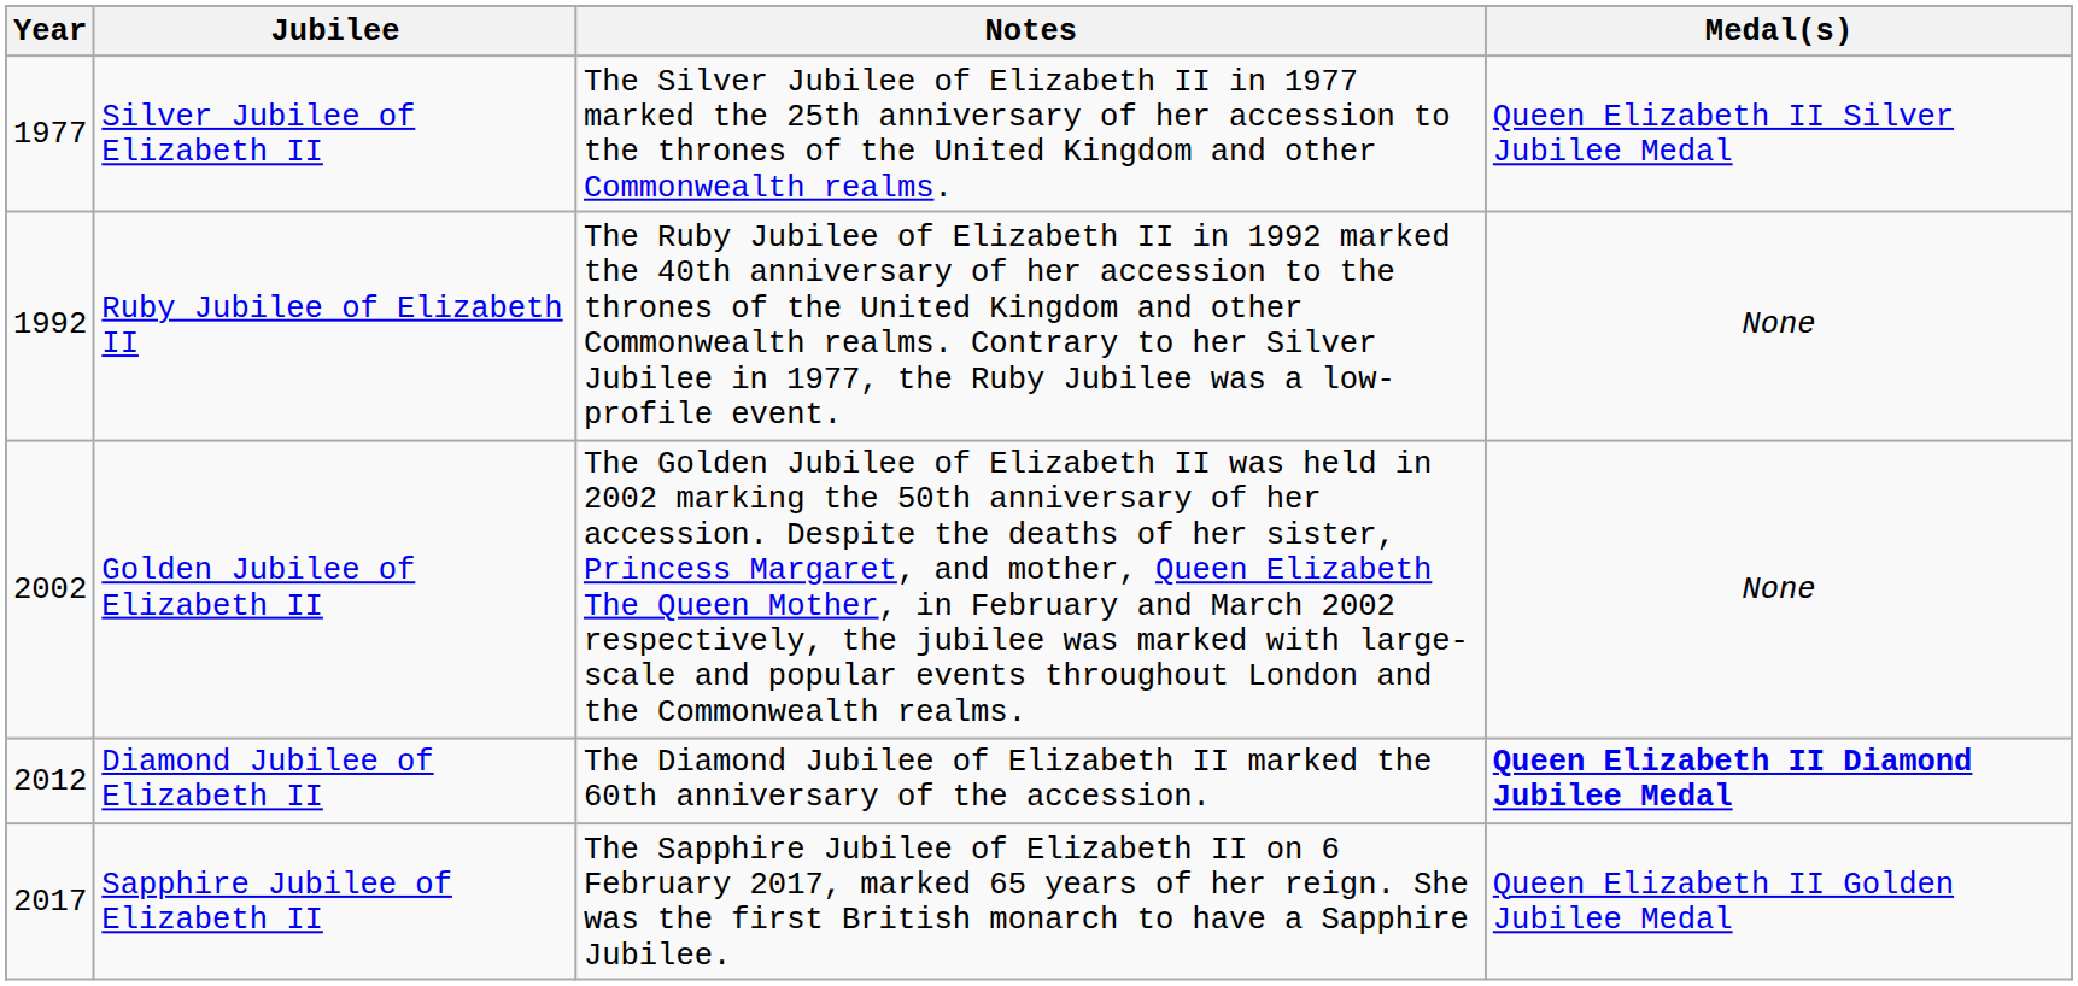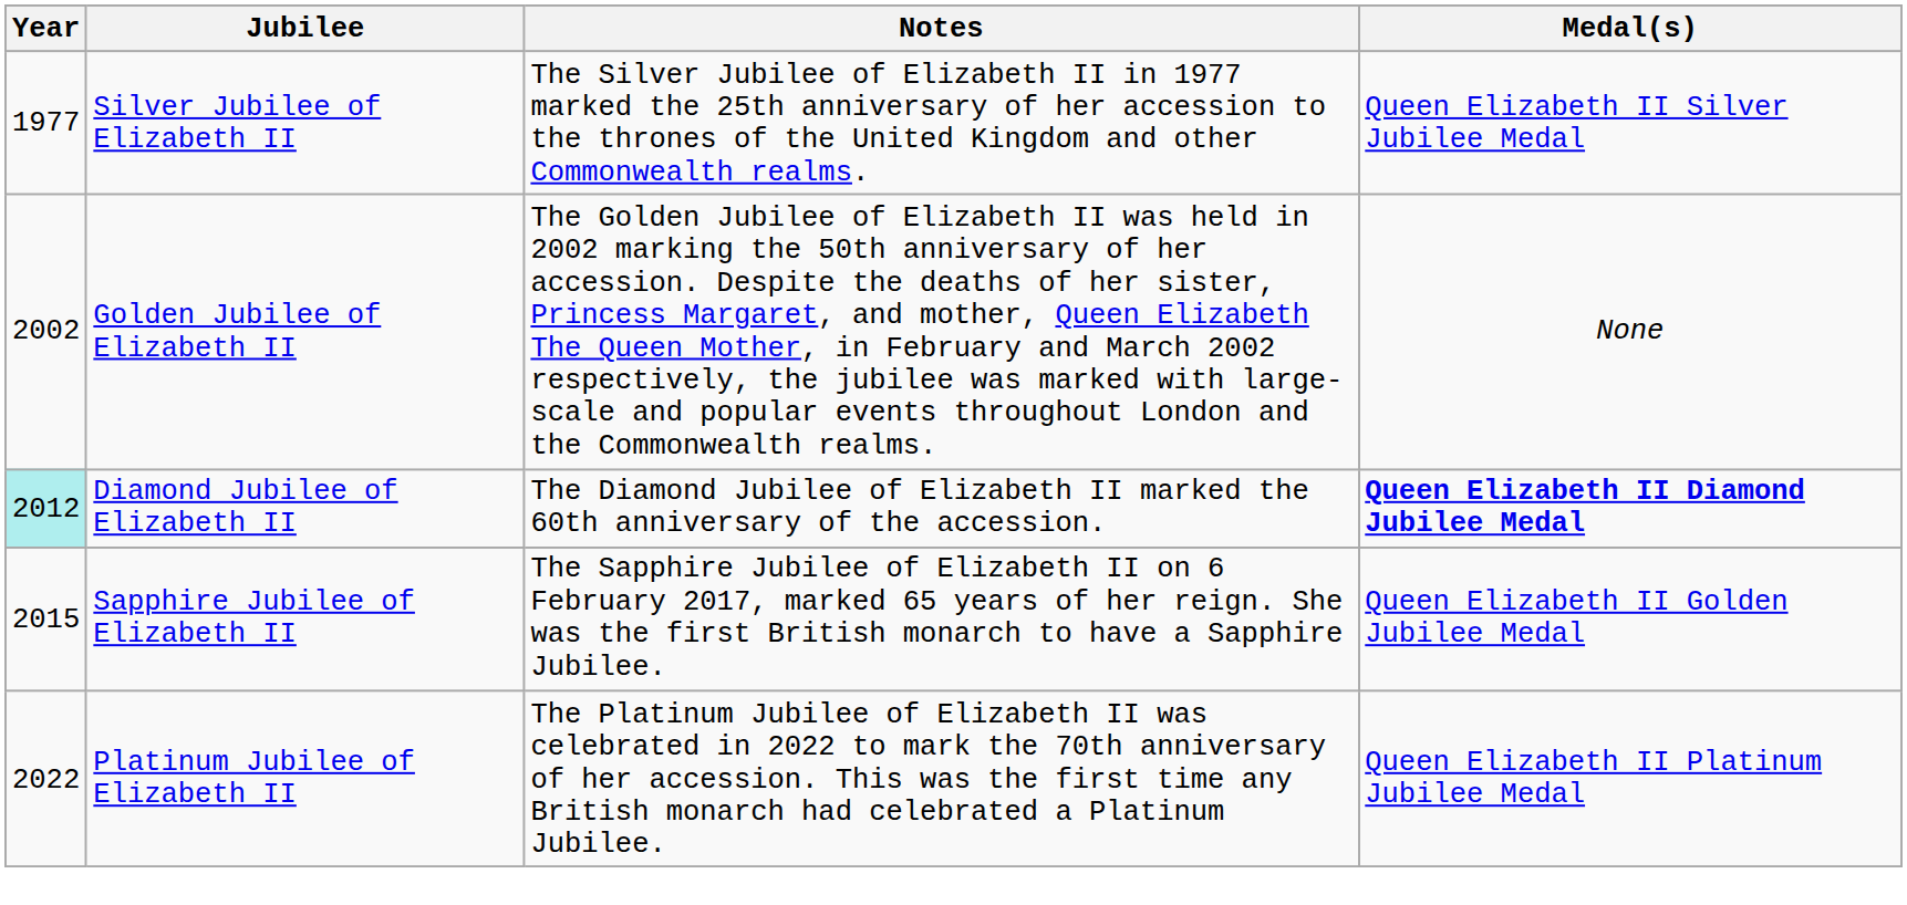- row: 1992 | Ruby Jubilee of Elizabeth II | The Ruby Jubilee of Elizabeth II in 1992 marked the 40th anniversary of her accession to the thrones of the United Kingdom and other Commonwealth realms. Contrary to her Silver Jubilee in 1977, the Ruby Jubilee was a low-profile event. | None
Diamond Jubilee of Elizabeth II | Year: no background -> paleturquoise background
Sapphire Jubilee of Elizabeth II | Year: 2017 -> 2015
+ row: 2022 | Platinum Jubilee of Elizabeth II | The Platinum Jubilee of Elizabeth II was celebrated in 2022 to mark the 70th anniversary of her accession. This was the first time any British monarch had celebrated a Platinum Jubilee. | Queen Elizabeth II Platinum Jubilee Medal
